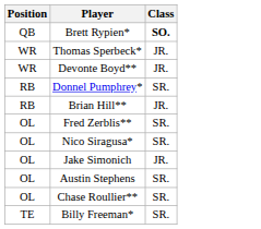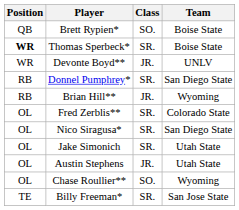+ column: Team | Boise State | Boise State | UNLV | San Diego State | Wyoming | Colorado State | San Diego State | Utah State | Utah State | Wyoming | San Jose State
Brett Rypien* | Class: bold -> normal
Thomas Sperbeck* | Position: normal -> bold
Thomas Sperbeck* | Class: JR. -> SR.
Jake Simonich | Class: JR. -> SR.
Austin Stephens | Class: SR. -> JR.
Chase Roullier** | Class: SR. -> SO.
